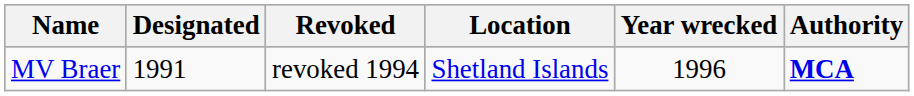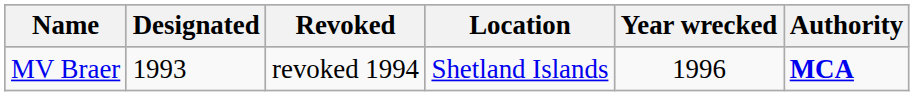MV Braer | Designated: 1991 -> 1993
